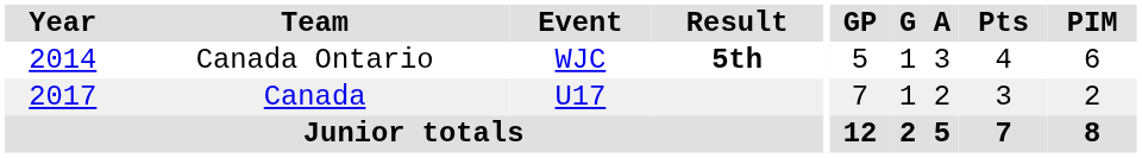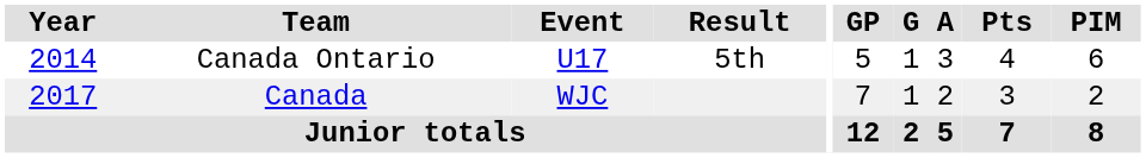Canada Ontario | Event: WJC -> U17
Canada Ontario | Result: bold -> normal
Canada | Event: U17 -> WJC
